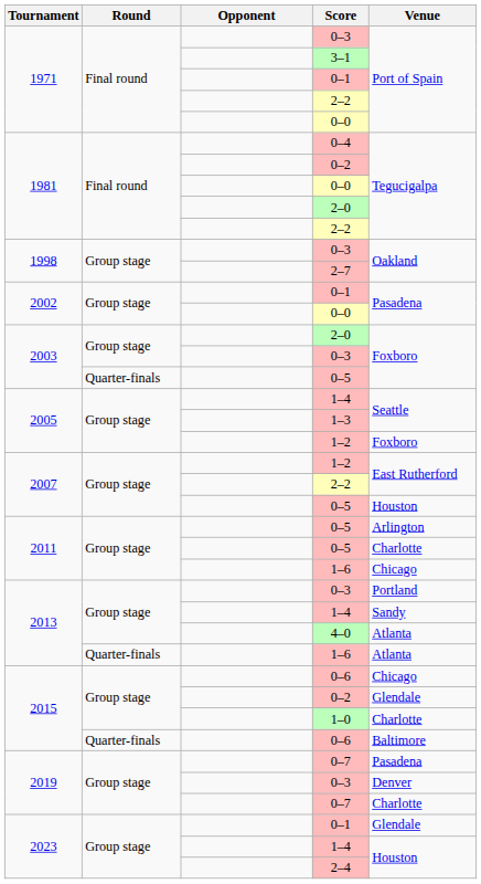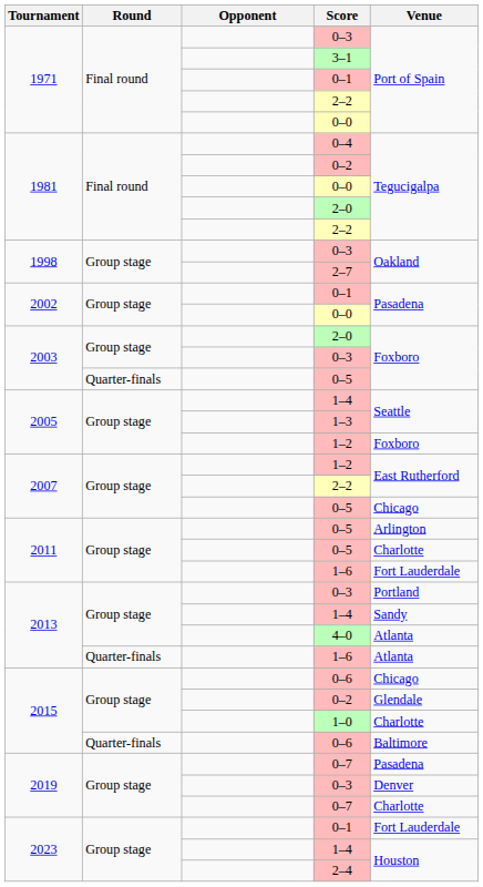2007 / 0–5 | Venue: Houston -> Chicago
2011 / 1–6 | Venue: Chicago -> Fort Lauderdale
2023 / 0–1 | Venue: Glendale -> Fort Lauderdale
